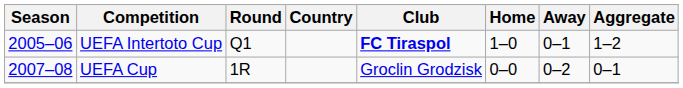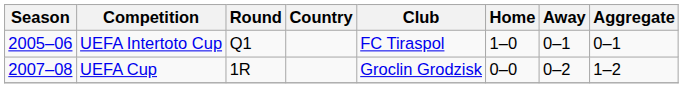UEFA Intertoto Cup | Club: bold -> normal
UEFA Intertoto Cup | Aggregate: 1–2 -> 0–1
UEFA Cup | Aggregate: 0–1 -> 1–2
